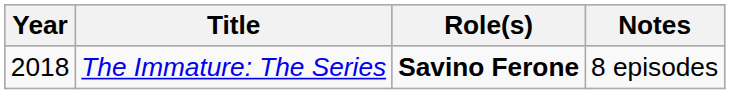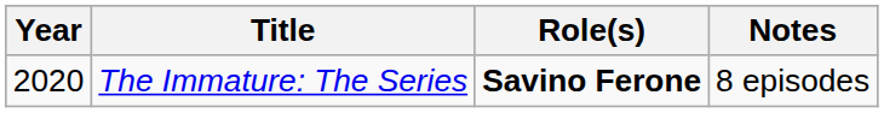The Immature: The Series | Year: 2018 -> 2020
